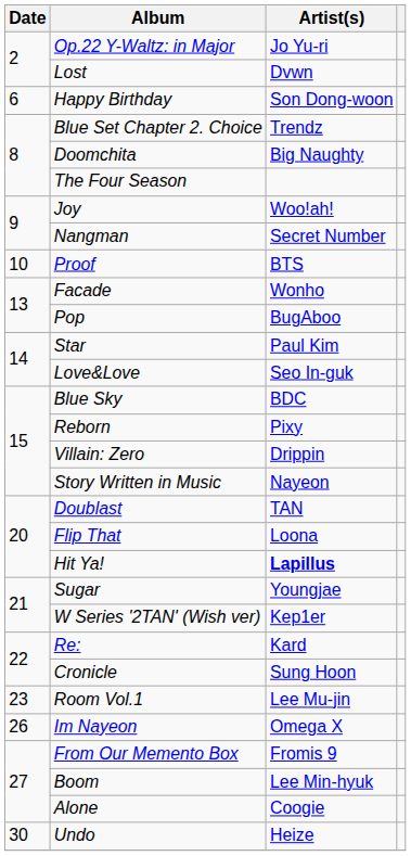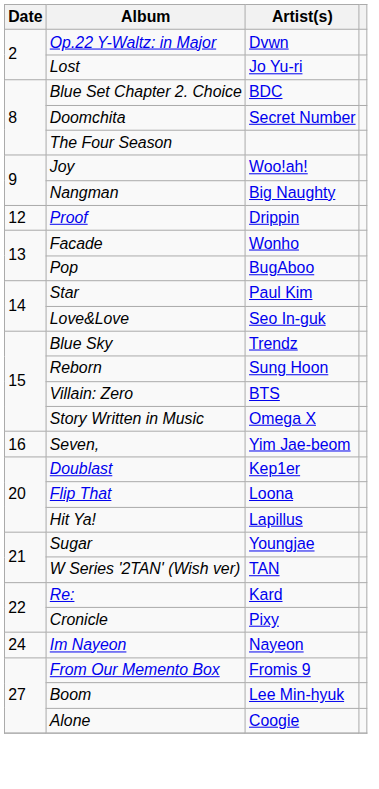Op.22 Y-Waltz: in Major | Artist(s): Jo Yu-ri -> Dvwn
Lost | Artist(s): Dvwn -> Jo Yu-ri
- row: 6 | Happy Birthday | Son Dong-woon
Blue Set Chapter 2. Choice | Artist(s): Trendz -> BDC
Doomchita | Artist(s): Big Naughty -> Secret Number
Nangman | Artist(s): Secret Number -> Big Naughty
Proof | Date: 10 -> 12
Proof | Artist(s): BTS -> Drippin
Blue Sky | Artist(s): BDC -> Trendz
Reborn | Artist(s): Pixy -> Sung Hoon
Villain: Zero | Artist(s): Drippin -> BTS
Story Written in Music | Artist(s): Nayeon -> Omega X
+ row: 16 | Seven, | Yim Jae-beom
Doublast | Artist(s): TAN -> Kep1er
Hit Ya! | Artist(s): bold -> normal
W Series '2TAN' (Wish ver) | Artist(s): Kep1er -> TAN
Cronicle | Artist(s): Sung Hoon -> Pixy
- row: 23 | Room Vol.1 | Lee Mu-jin
Im Nayeon | Date: 26 -> 24
Im Nayeon | Artist(s): Omega X -> Nayeon
- row: 30 | Undo | Heize
